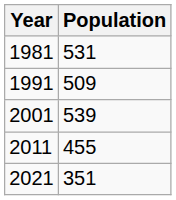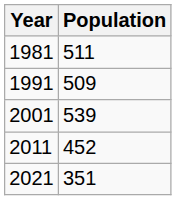1981 | Population: 531 -> 511
2011 | Population: 455 -> 452
